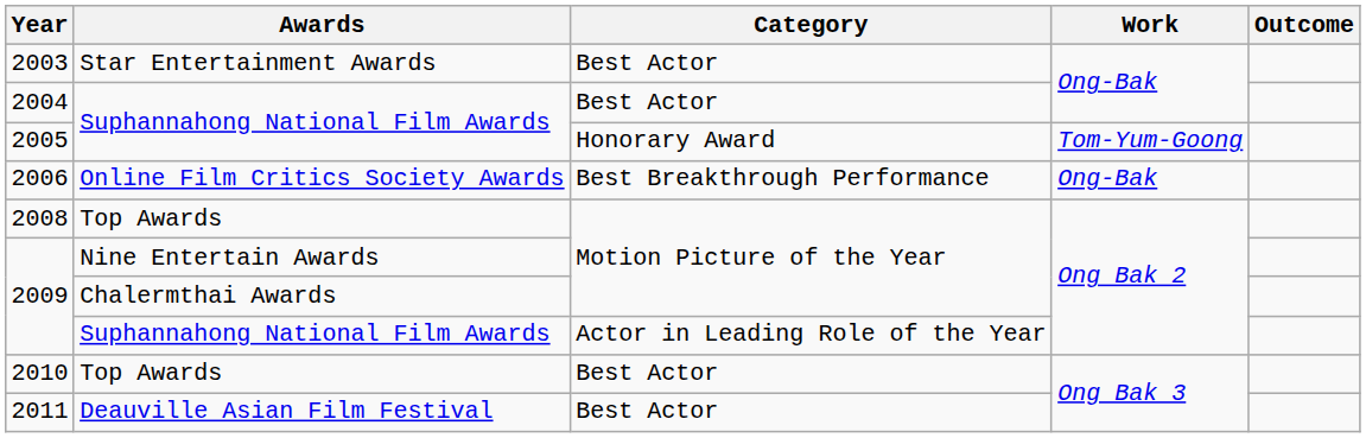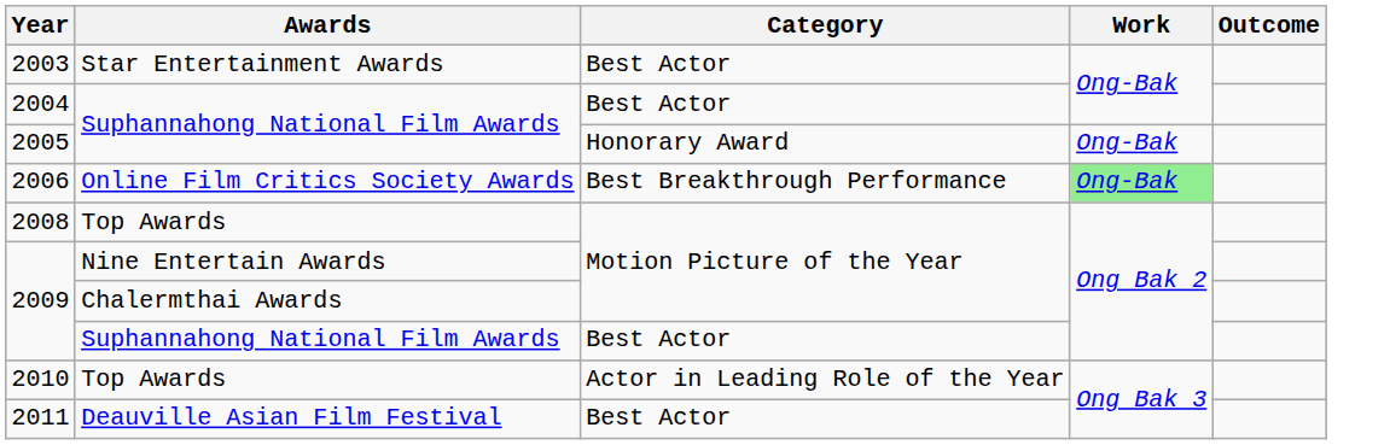2005 | Work: Tom-Yum-Goong -> Ong-Bak
2006 | Work: no background -> lightgreen background
2009 / Suphannahong National Film Awards | Category: Actor in Leading Role of the Year -> Best Actor
2010 | Category: Best Actor -> Actor in Leading Role of the Year
